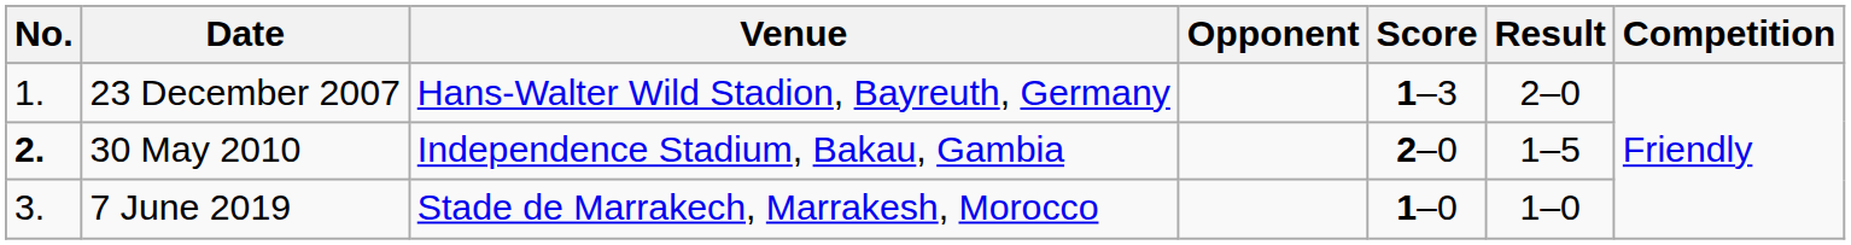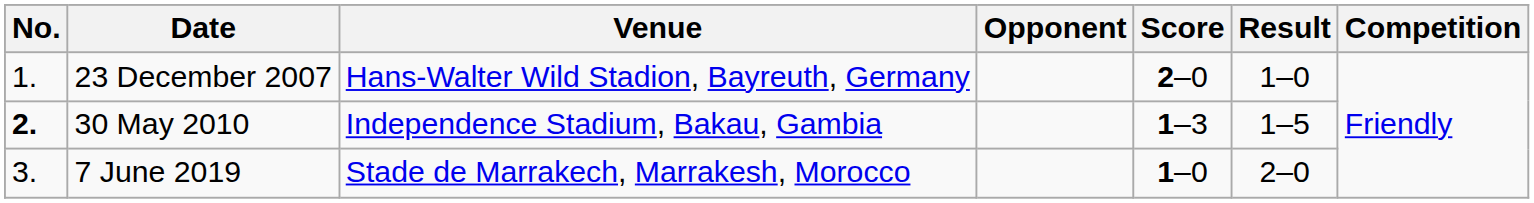23 December 2007 | Score: 1–3 -> 2–0
23 December 2007 | Result: 2–0 -> 1–0
30 May 2010 | Score: 2–0 -> 1–3
7 June 2019 | Result: 1–0 -> 2–0
